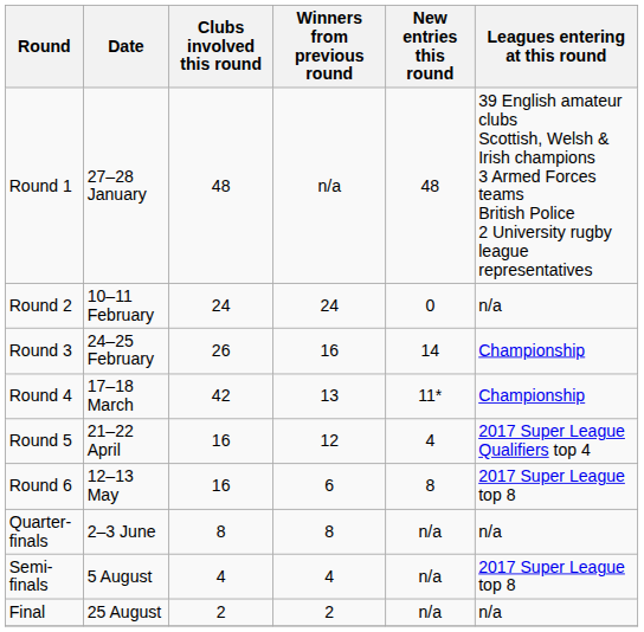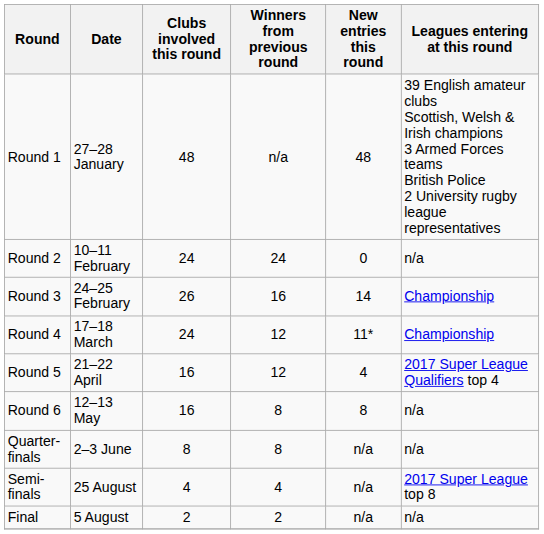Round 4 | Clubs involved this round: 42 -> 24
Round 4 | Winners from previous round: 13 -> 12
Round 6 | Winners from previous round: 6 -> 8
Round 6 | Leagues entering at this round: 2017 Super League top 8 -> n/a
Semi-finals | Date: 5 August -> 25 August
Final | Date: 25 August -> 5 August
